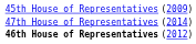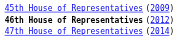rows swapped: 46th House of Representatives <-> 47th House of Representatives
